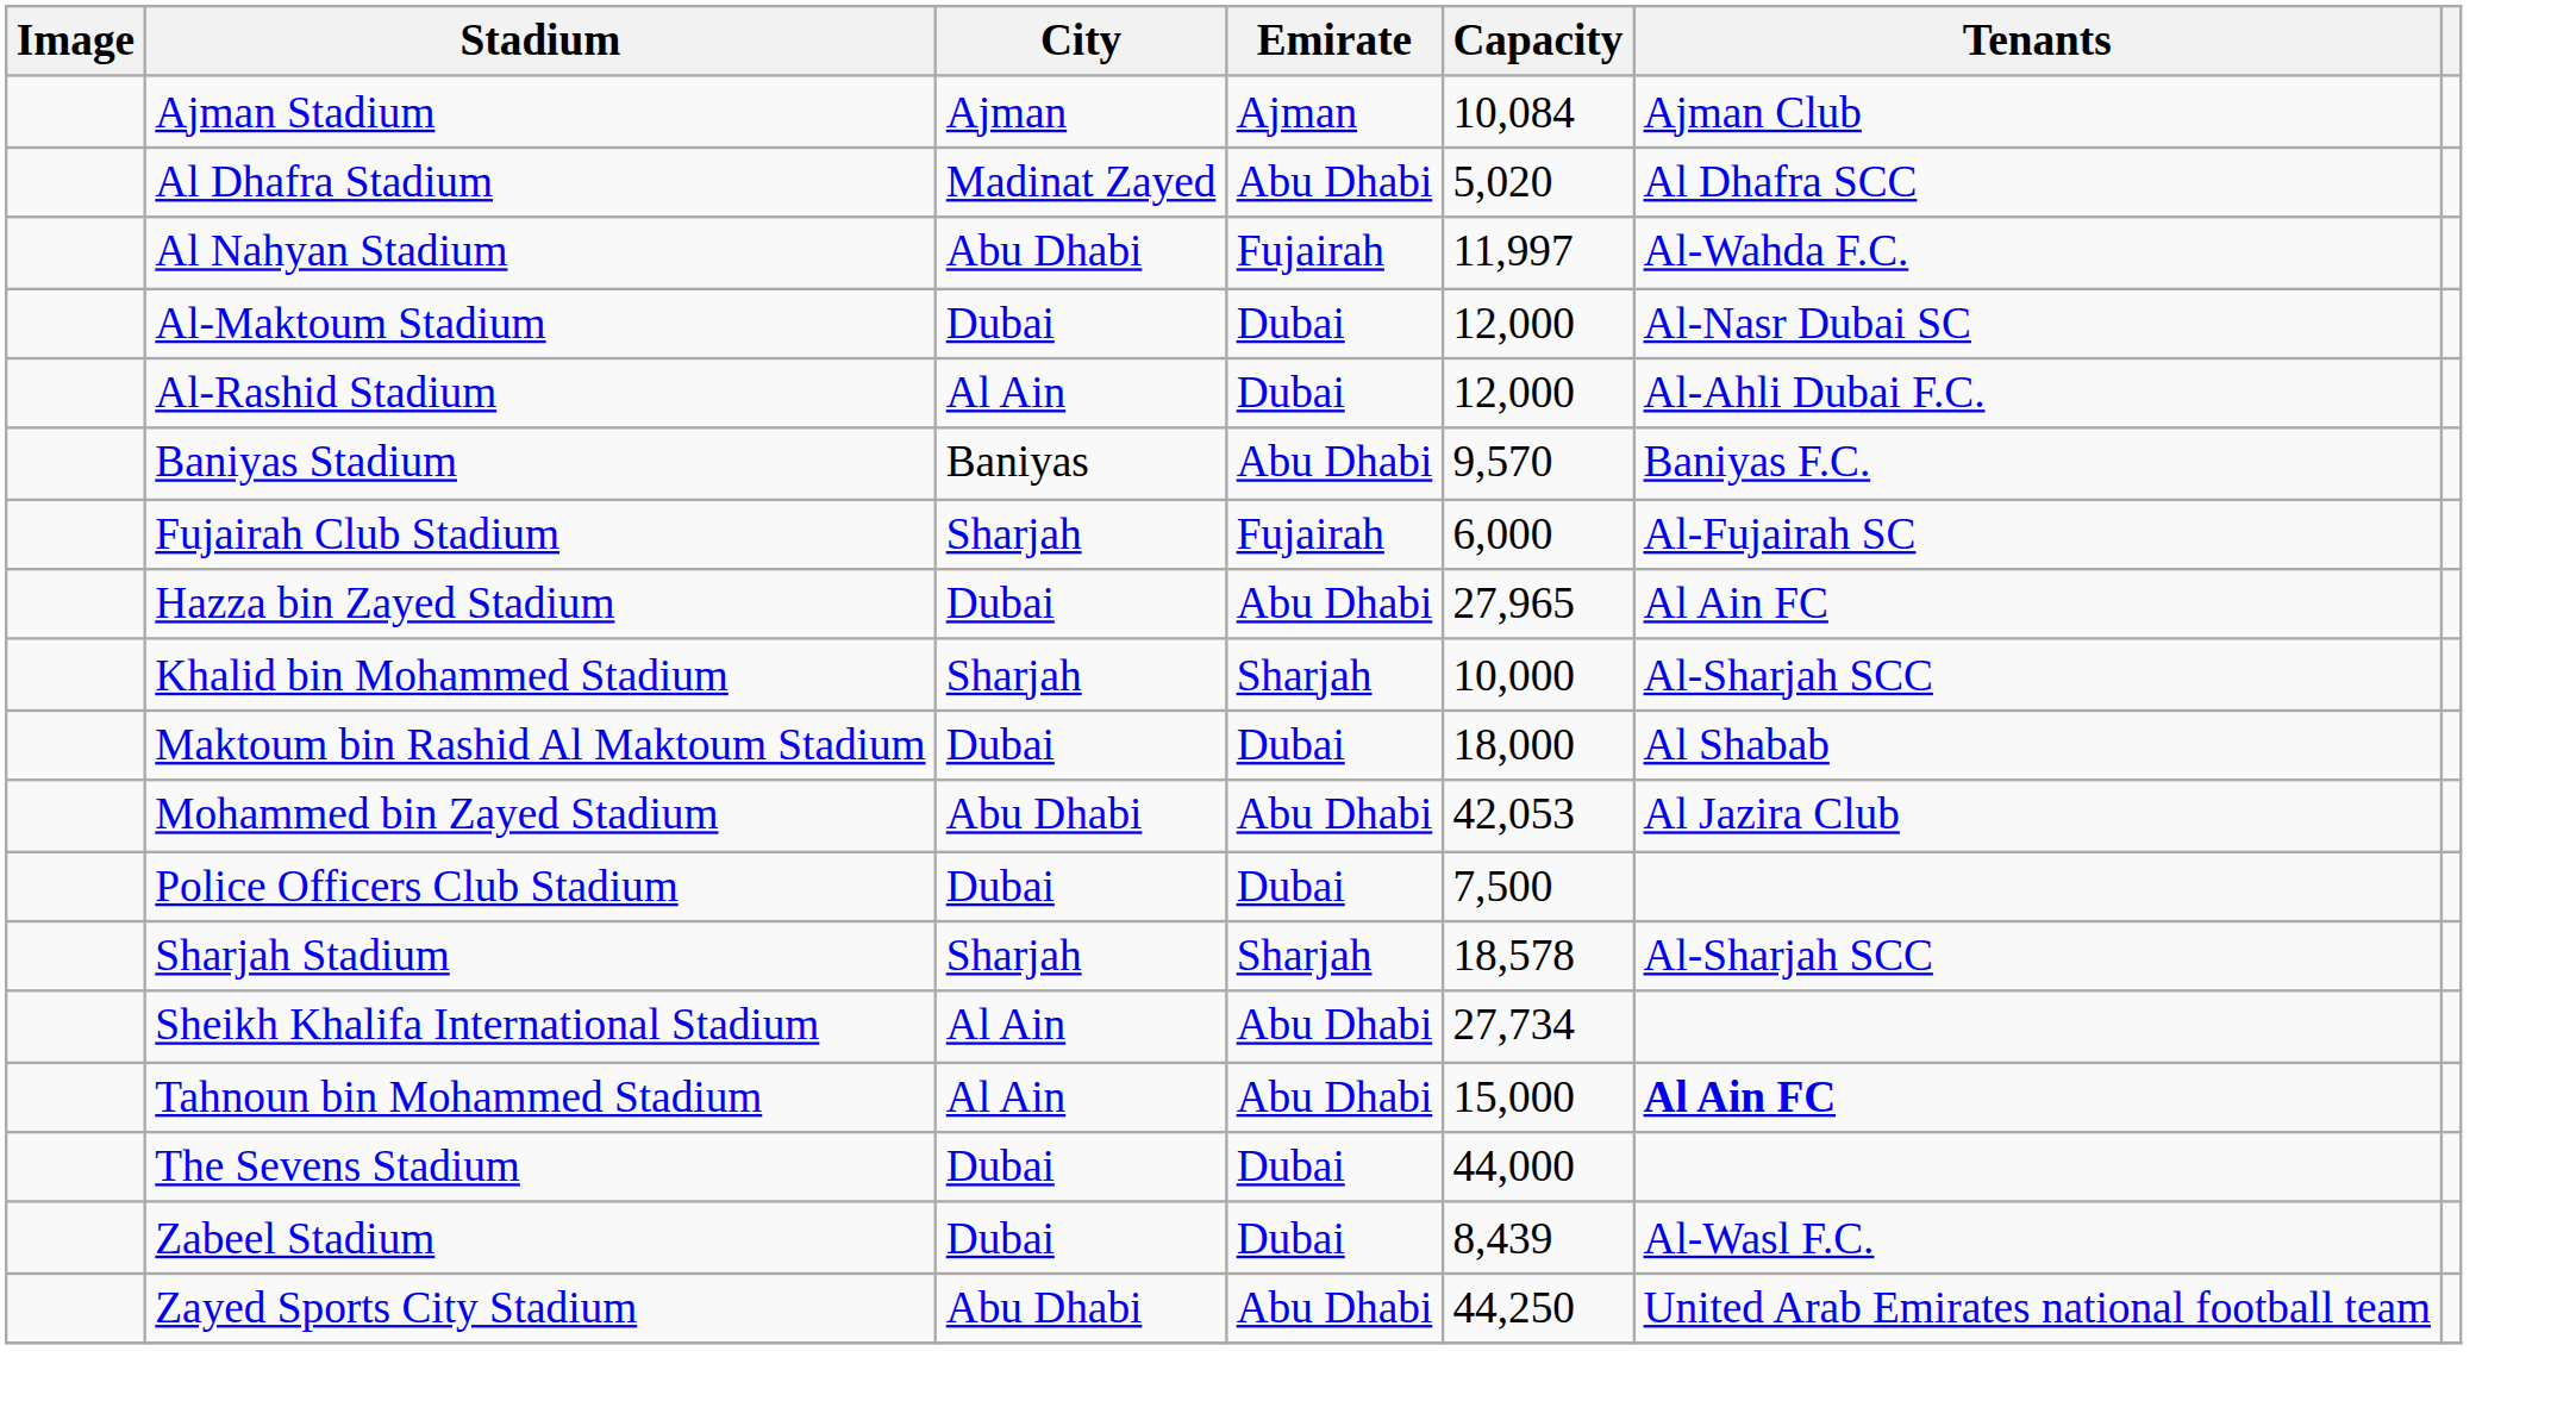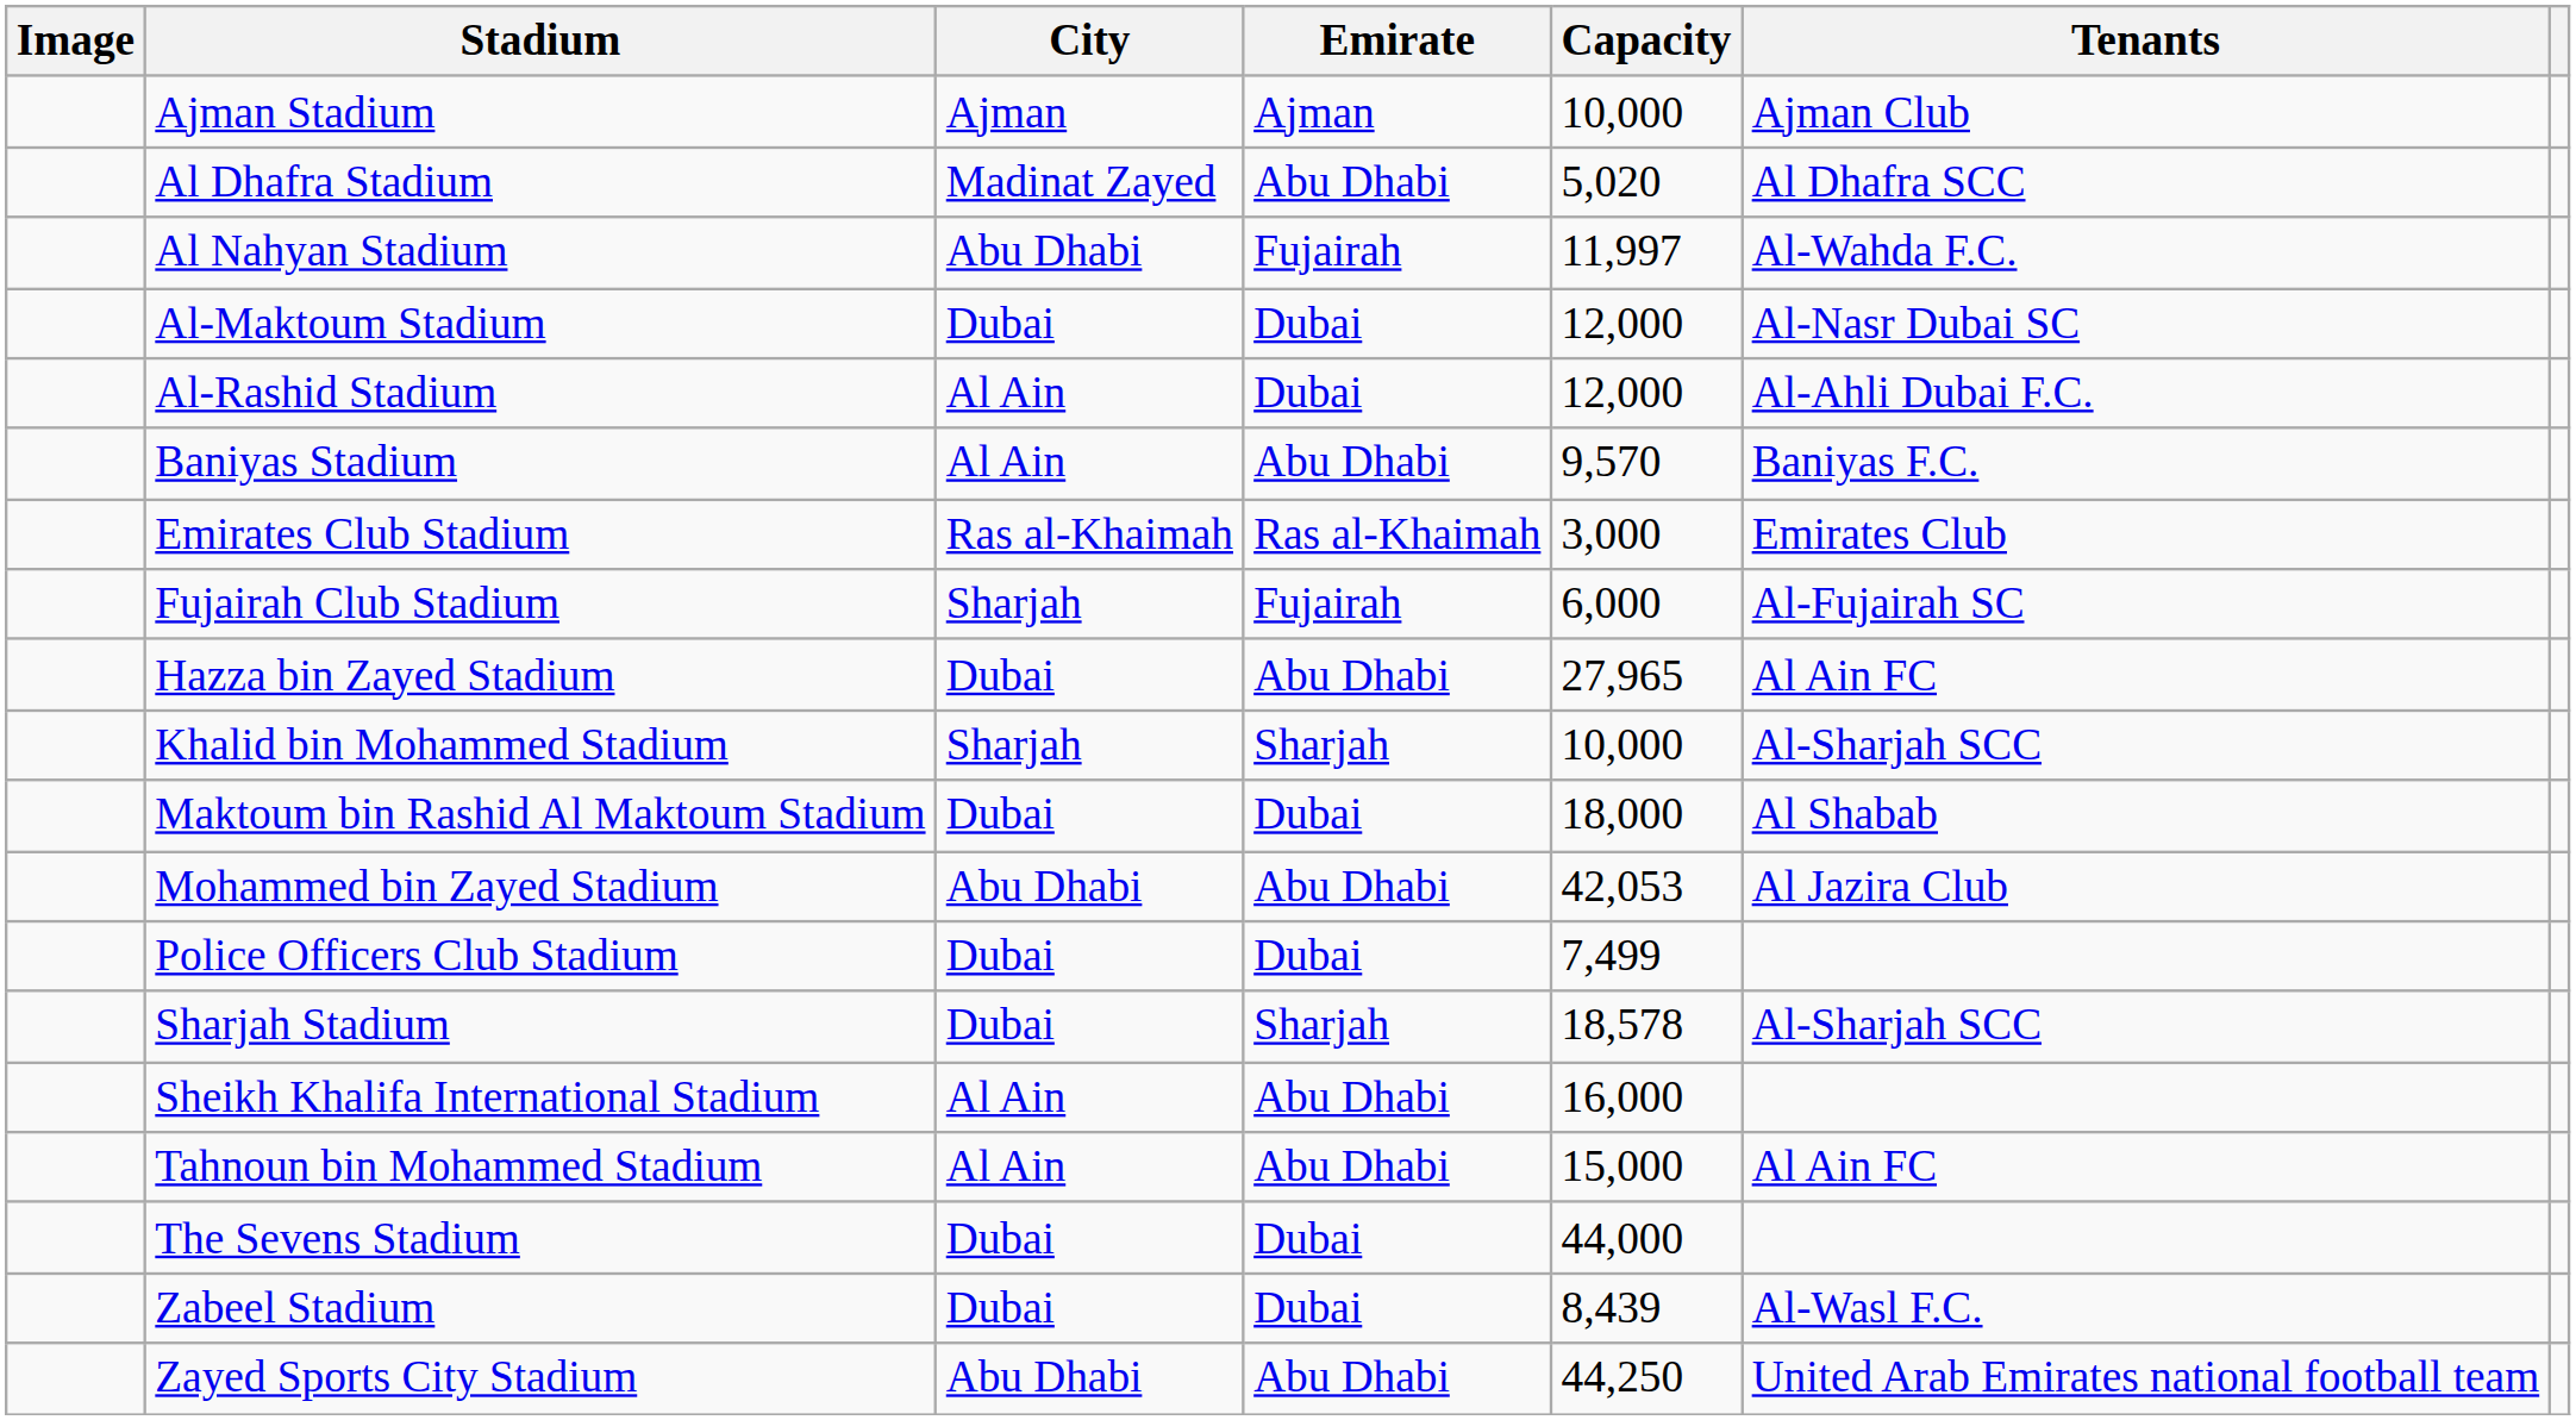Ajman Stadium | Capacity: 10,084 -> 10,000
Baniyas Stadium | City: Baniyas -> Al Ain
+ row: Emirates Club Stadium | Ras al-Khaimah | Ras al-Khaimah | 3,000 | Emirates Club
Police Officers Club Stadium | Capacity: 7,500 -> 7,499
Sharjah Stadium | City: Sharjah -> Dubai
Sheikh Khalifa International Stadium | Capacity: 27,734 -> 16,000
Tahnoun bin Mohammed Stadium | Tenants: bold -> normal
